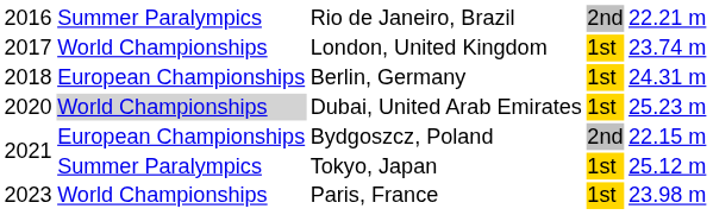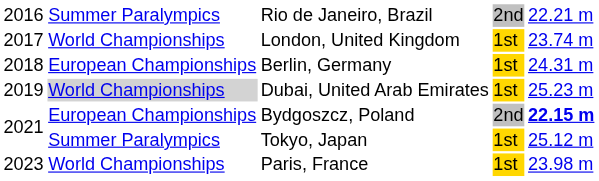Dubai, United Arab Emirates | column 1: 2020 -> 2019
Bydgoszcz, Poland | column 5: normal -> bold
